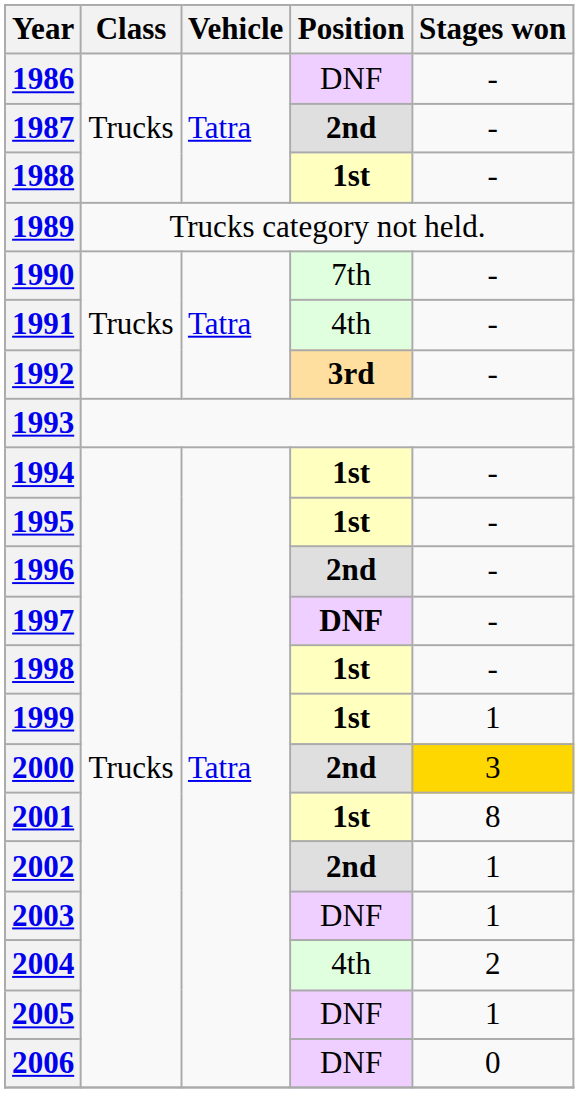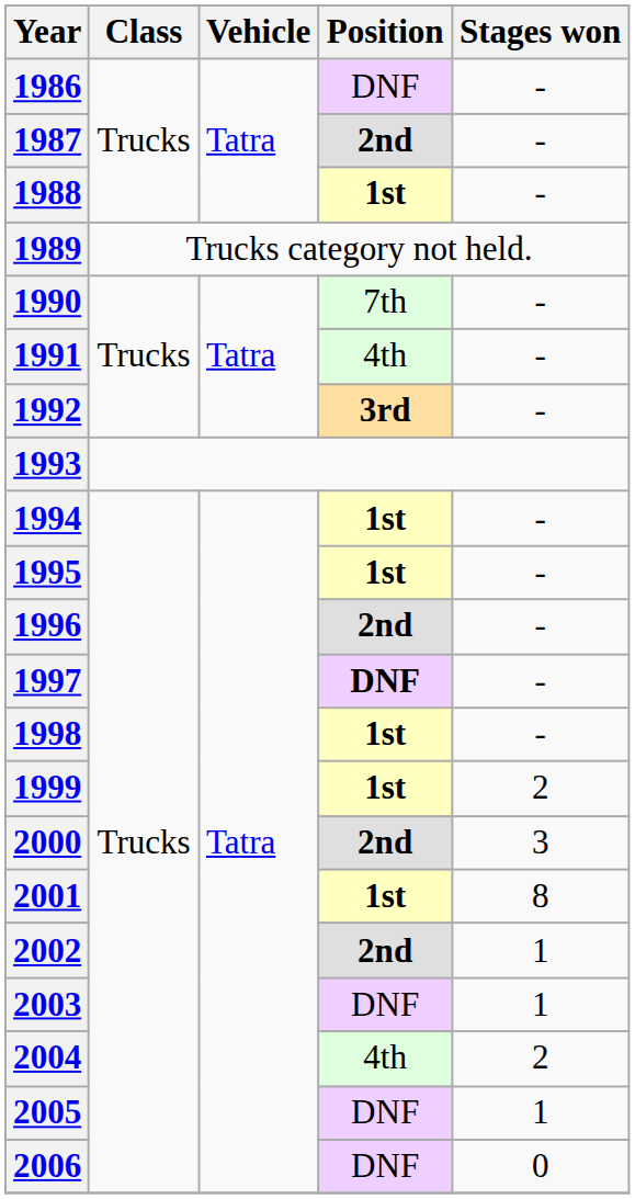1999 | Stages won: 1 -> 2
2000 | Stages won: gold background -> no background
